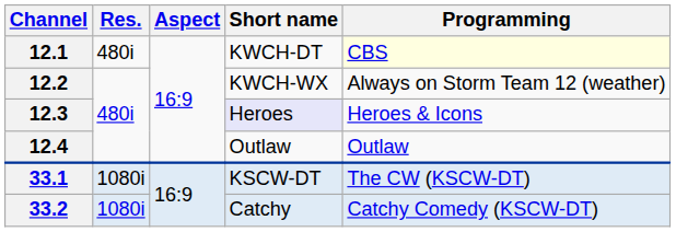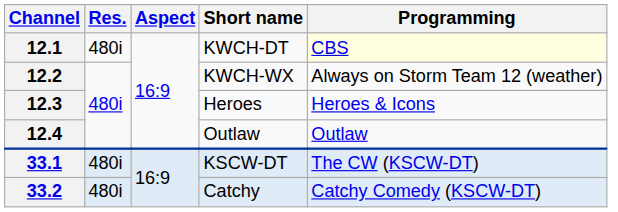12.3 | Short name: lavender background -> no background
33.1 | Res.: 1080i -> 480i
33.2 | Res.: 1080i -> 480i
